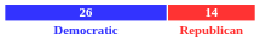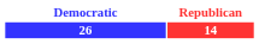rows swapped: 26 <-> Democratic
